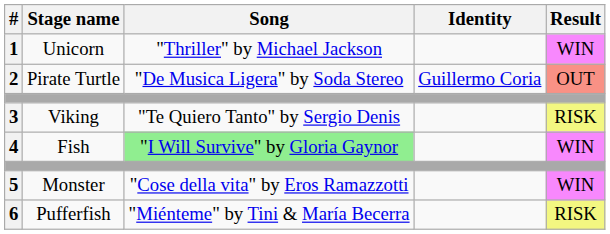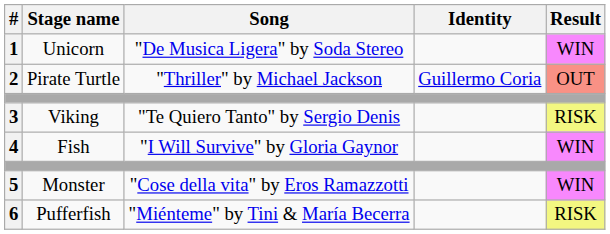1 | Song: "Thriller" by Michael Jackson -> "De Musica Ligera" by Soda Stereo
2 | Song: "De Musica Ligera" by Soda Stereo -> "Thriller" by Michael Jackson
4 | Song: lightgreen background -> no background
